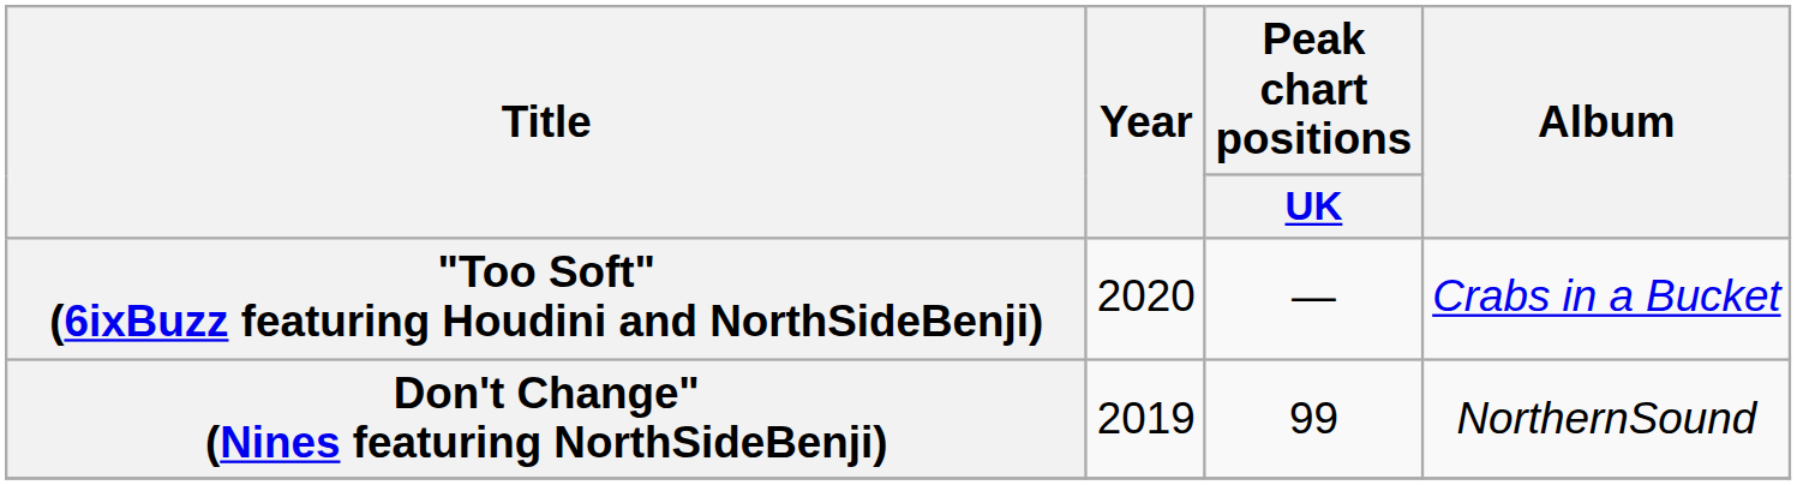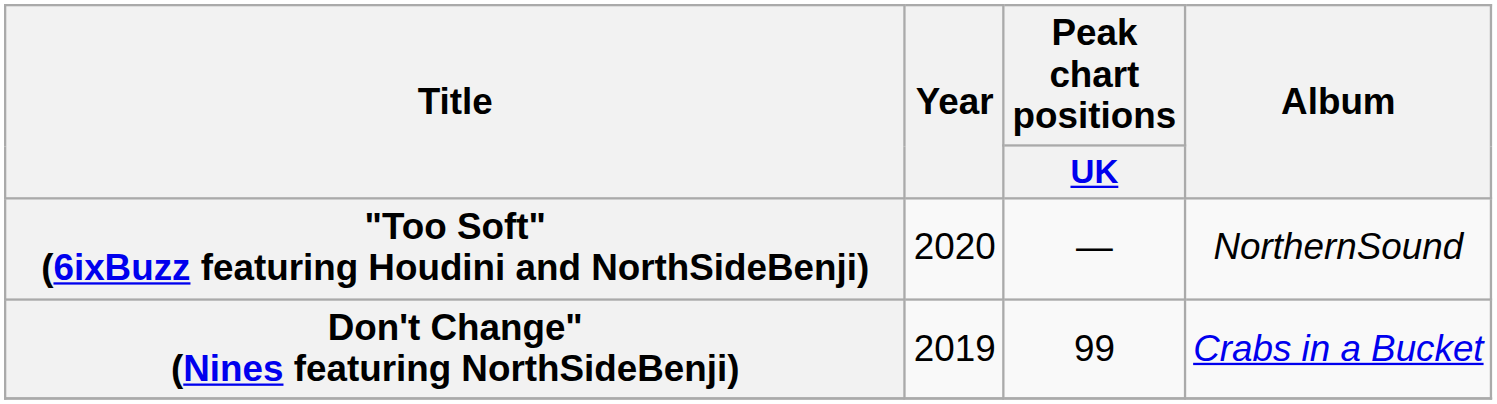"Too Soft" (6ixBuzz featuring Houdini and NorthSideBenji) | Album: Crabs in a Bucket -> NorthernSound
Don't Change" (Nines featuring NorthSideBenji) | Album: NorthernSound -> Crabs in a Bucket
